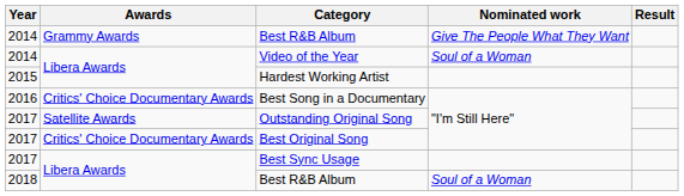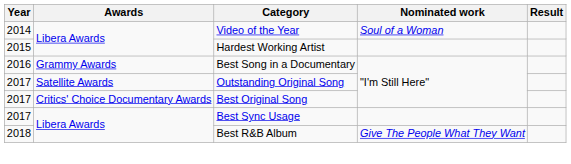- row: 2014 | Grammy Awards | Best R&B Album | Give The People What They Want
Best Song in a Documentary | Awards: Critics' Choice Documentary Awards -> Grammy Awards
2018 / Best R&B Album | Nominated work: Soul of a Woman -> Give The People What They Want
